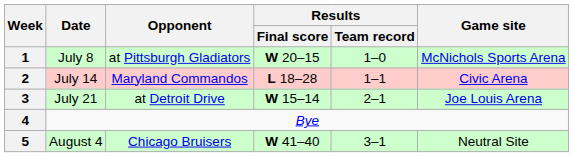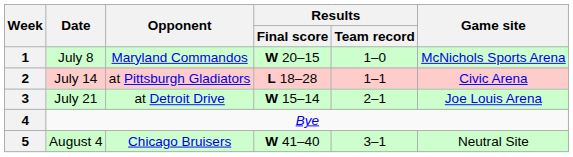1 | Opponent: at Pittsburgh Gladiators -> Maryland Commandos
2 | Opponent: Maryland Commandos -> at Pittsburgh Gladiators
